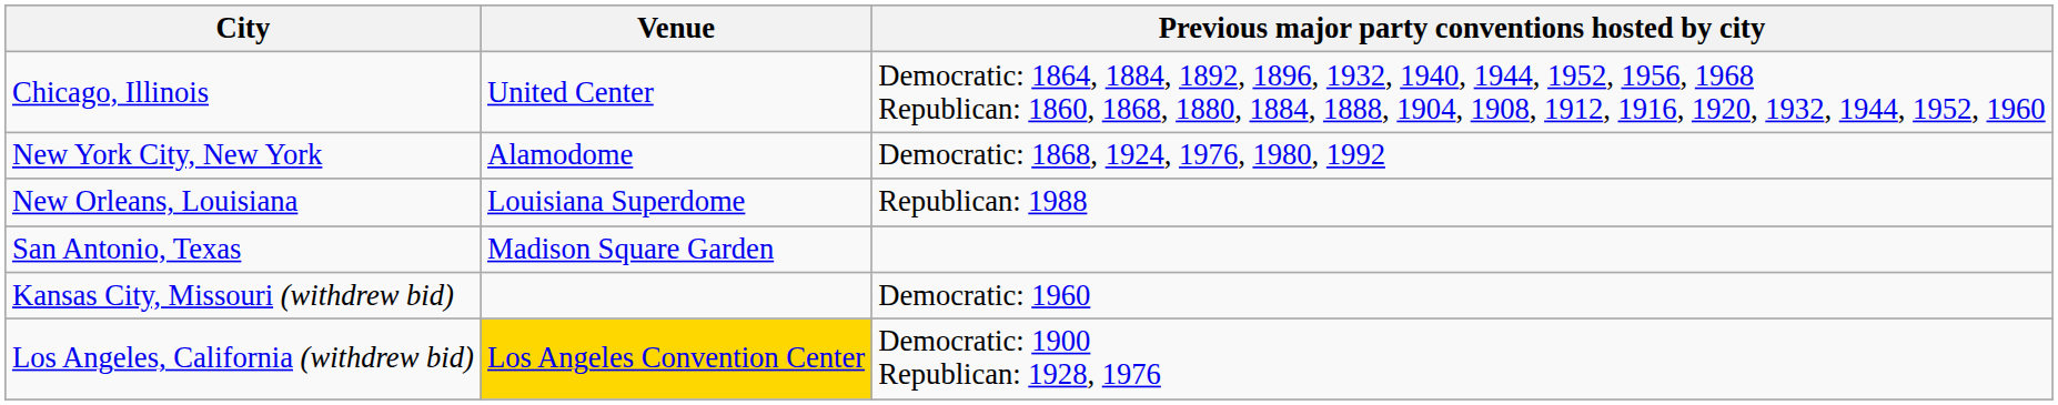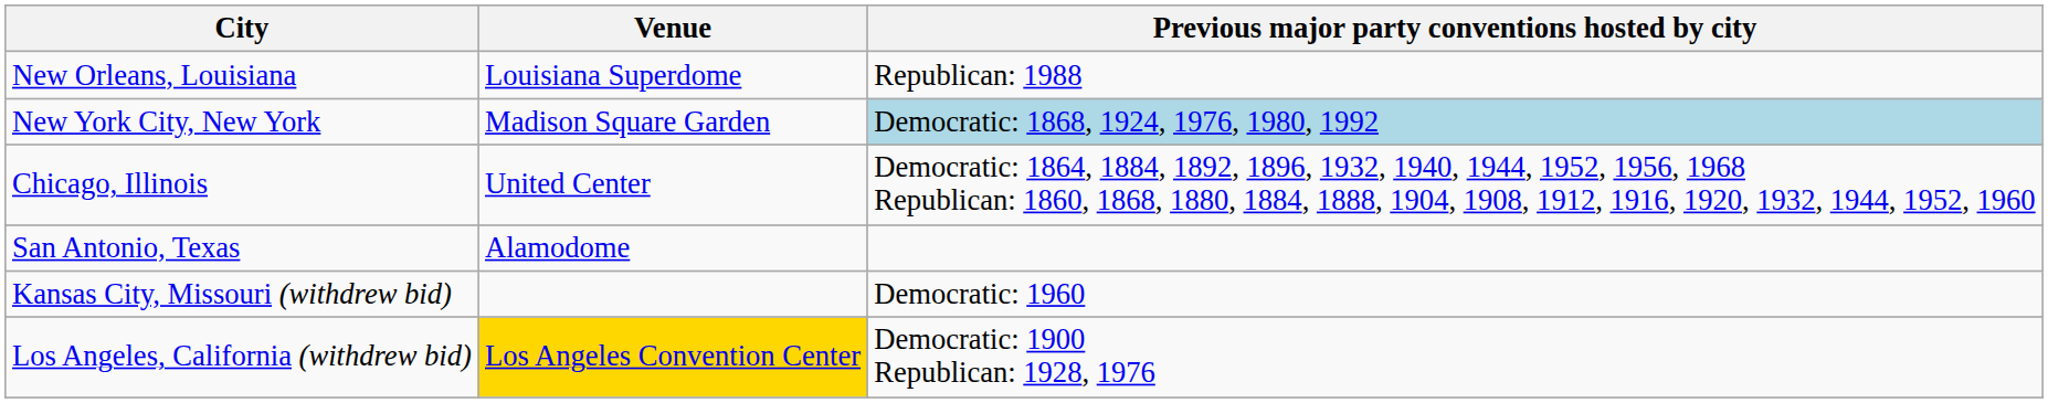rows swapped: Chicago, Illinois <-> New Orleans, Louisiana
New York City, New York | Venue: Alamodome -> Madison Square Garden
New York City, New York | Previous major party conventions hosted by city: no background -> lightblue background
San Antonio, Texas | Venue: Madison Square Garden -> Alamodome
